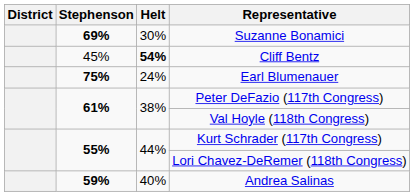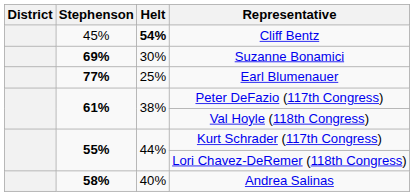rows swapped: Suzanne Bonamici <-> Cliff Bentz
Earl Blumenauer | Stephenson: 75% -> 77%
Earl Blumenauer | Helt: 24% -> 25%
Andrea Salinas | Stephenson: 59% -> 58%
